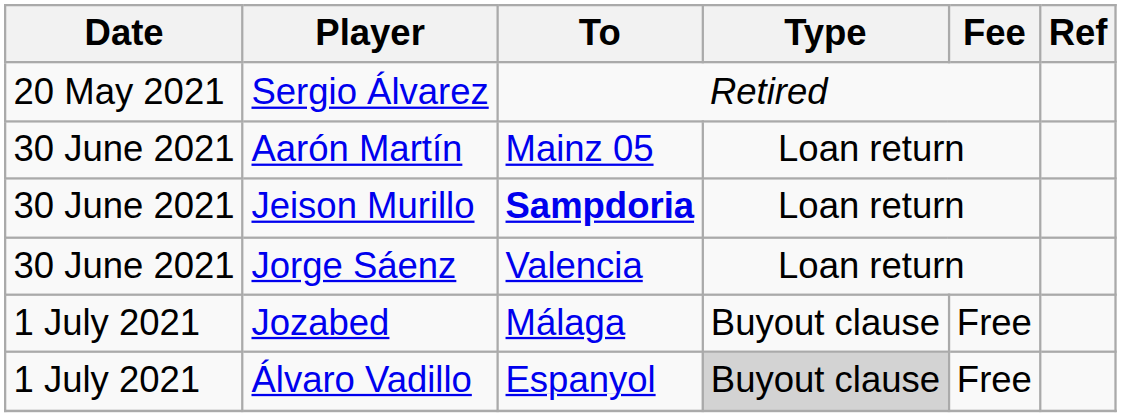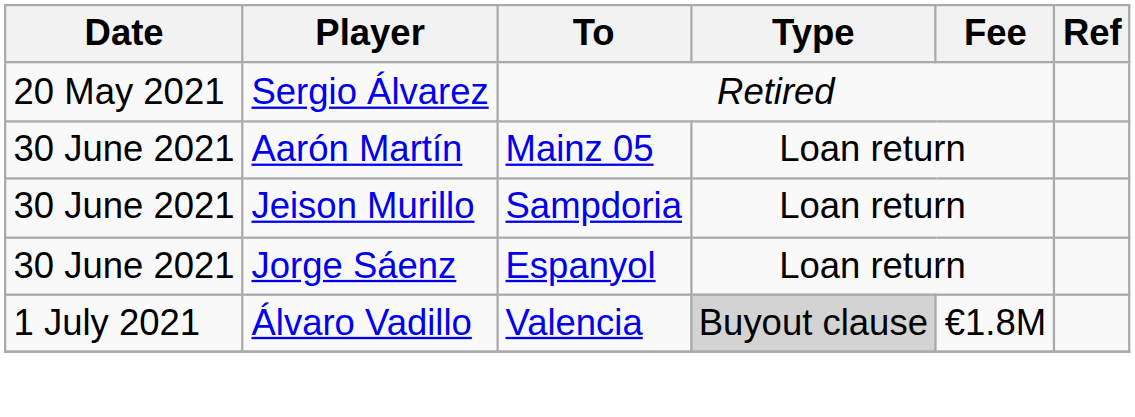Jeison Murillo | To: bold -> normal
Jorge Sáenz | To: Valencia -> Espanyol
- row: 1 July 2021 | Jozabed | Málaga | Buyout clause | Free
Álvaro Vadillo | To: Espanyol -> Valencia
Álvaro Vadillo | Fee: Free -> €1.8M
